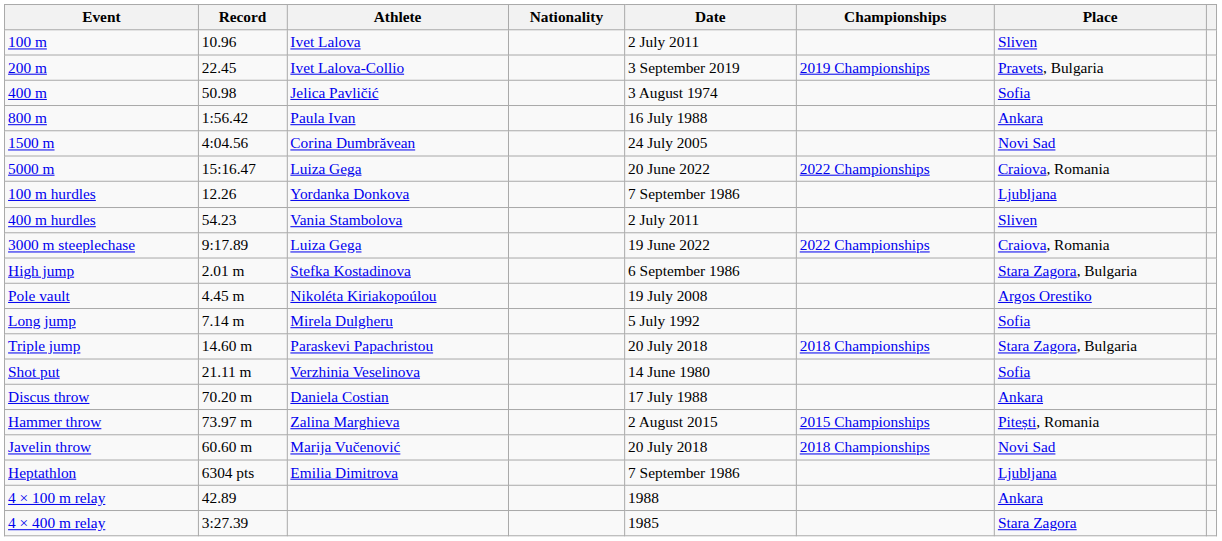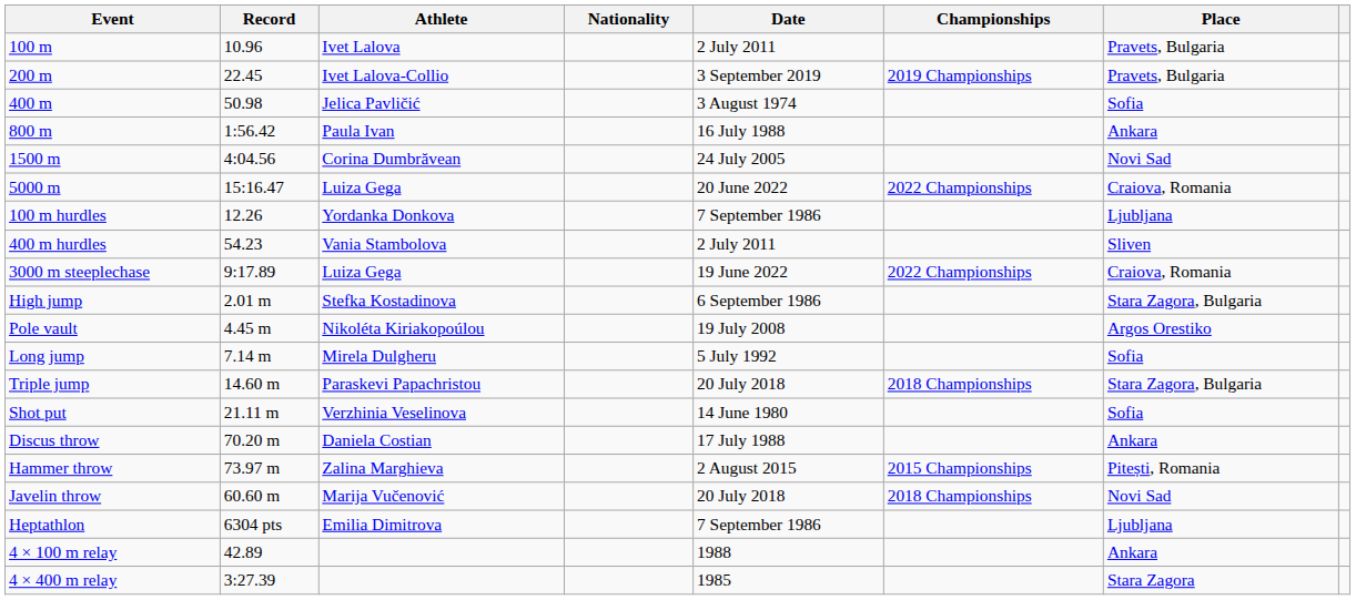100 m | Place: Sliven -> Pravets, Bulgaria
